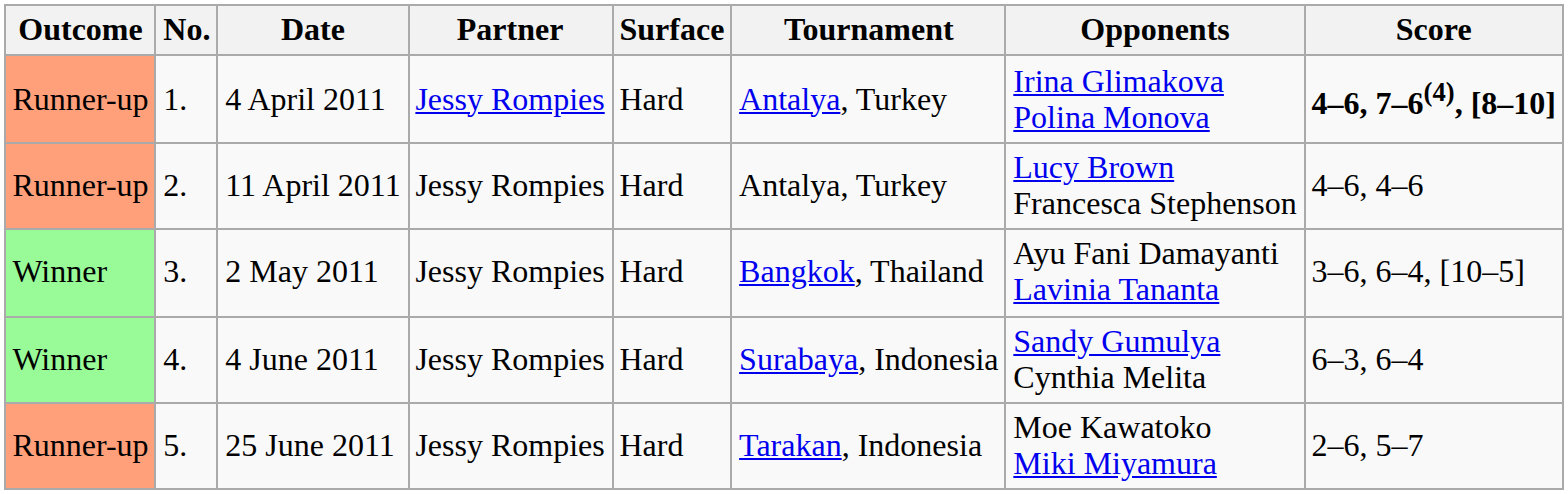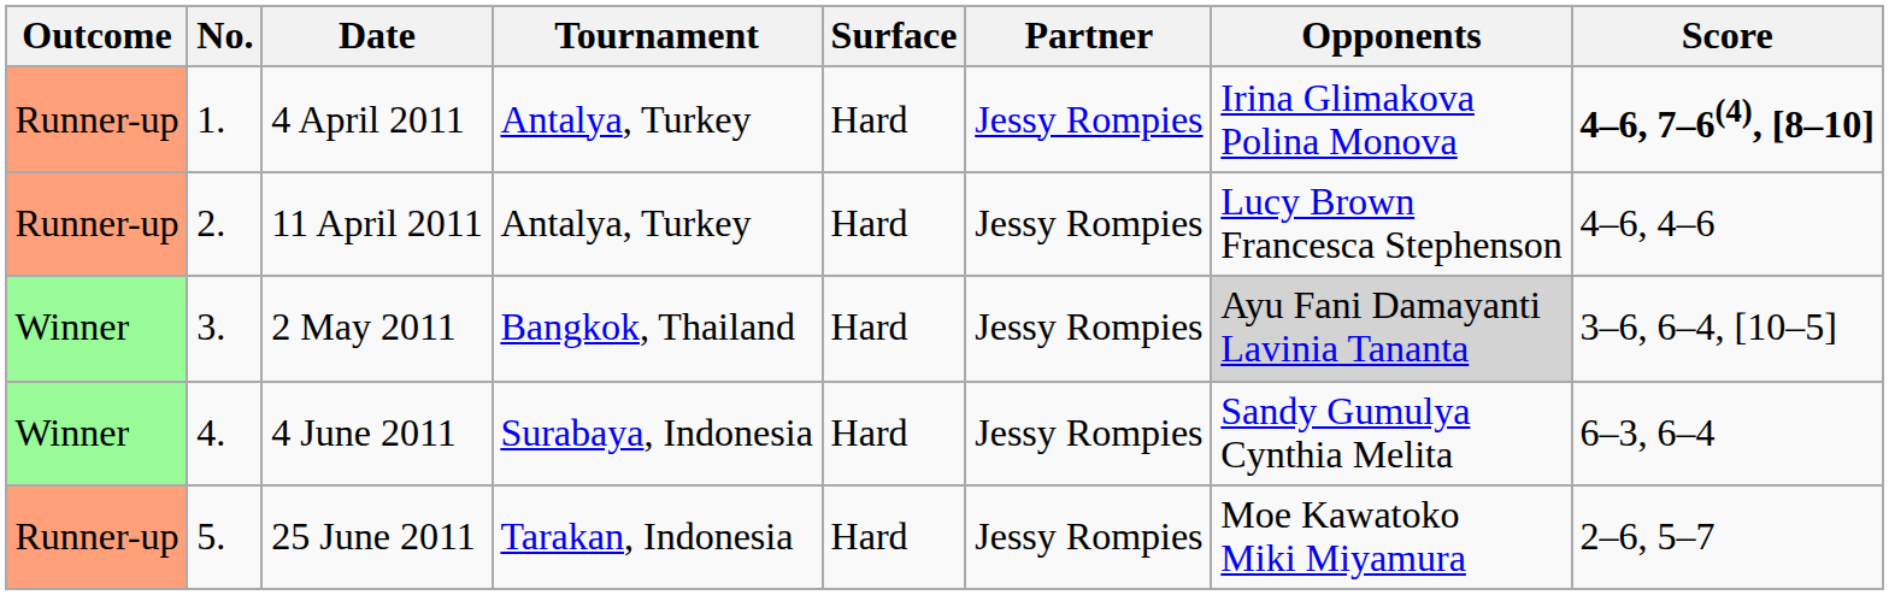columns swapped: Tournament <-> Partner
2 May 2011 | Opponents: no background -> lightgrey background
